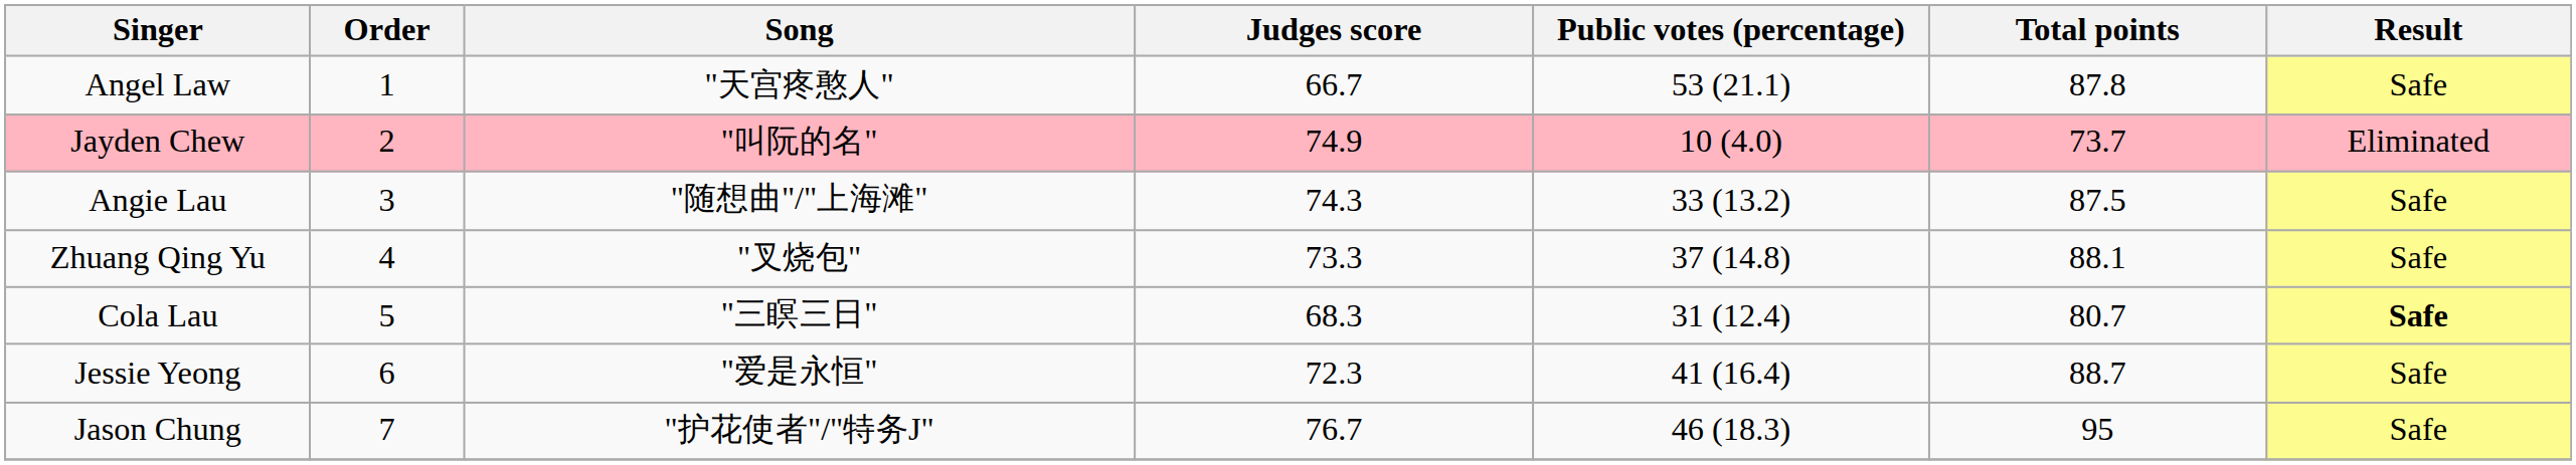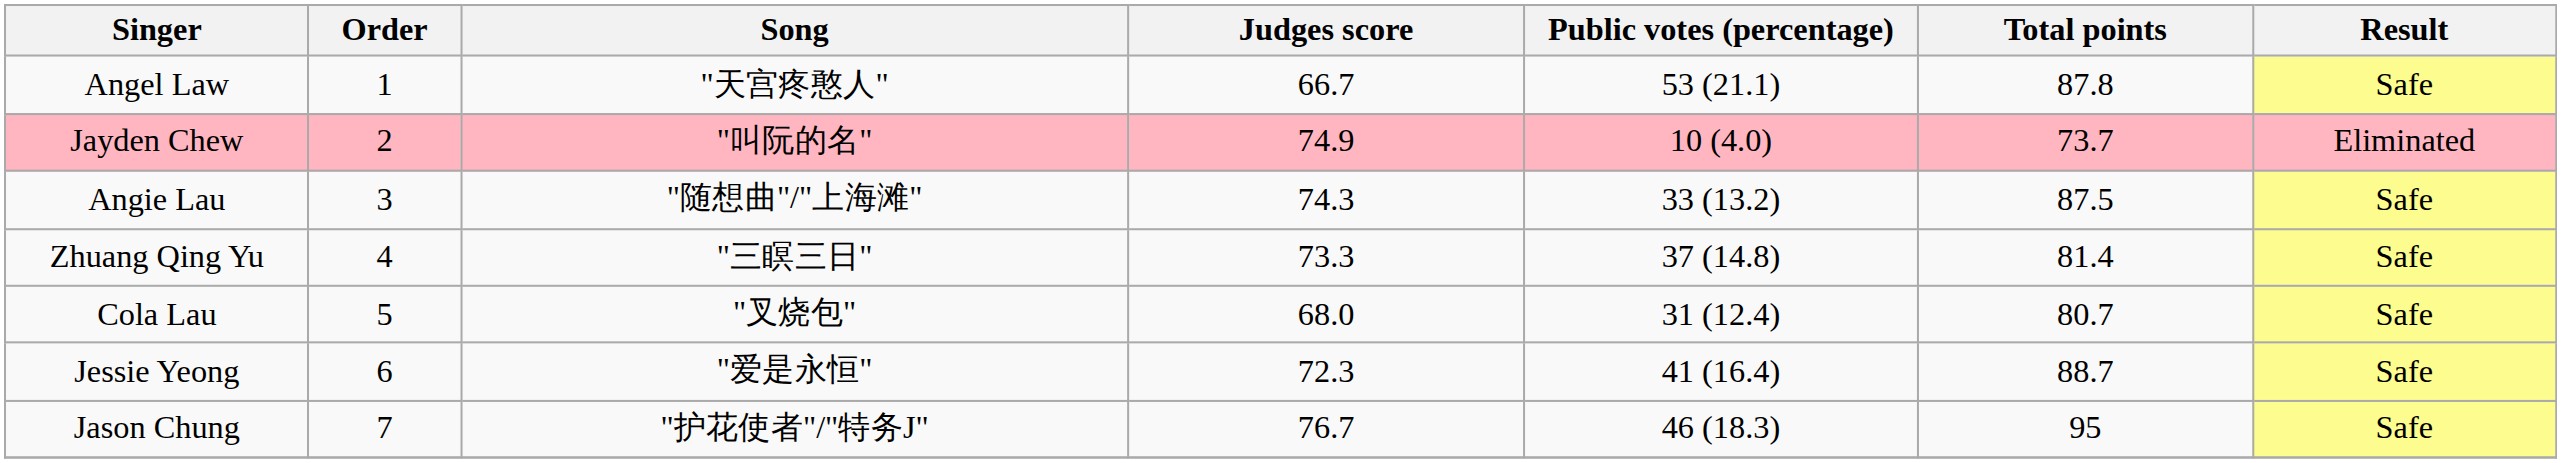Zhuang Qing Yu | Song: "叉烧包" -> "三瞑三日"
Zhuang Qing Yu | Total points: 88.1 -> 81.4
Cola Lau | Song: "三瞑三日" -> "叉烧包"
Cola Lau | Judges score: 68.3 -> 68.0
Cola Lau | Result: bold -> normal
